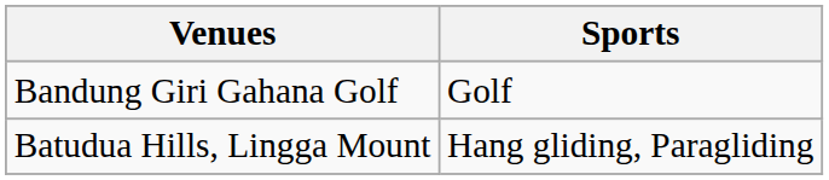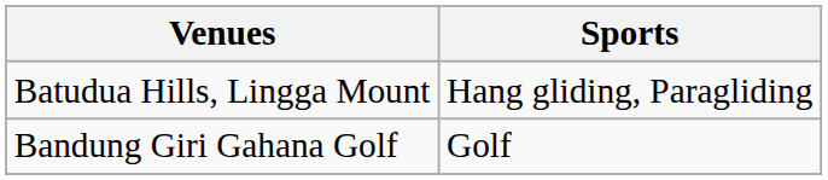rows swapped: Batudua Hills, Lingga Mount <-> Bandung Giri Gahana Golf
